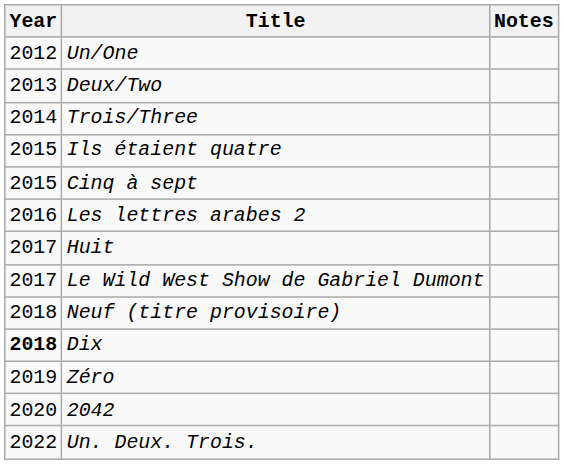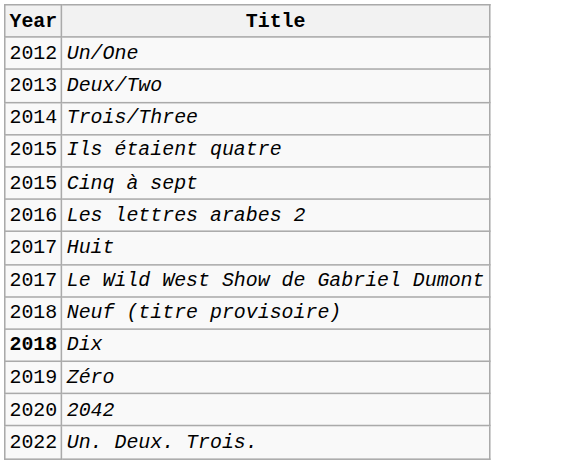- column: Notes
